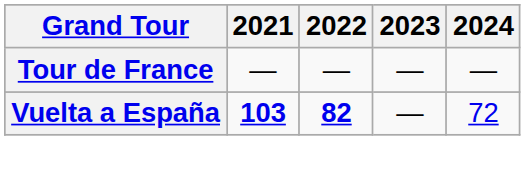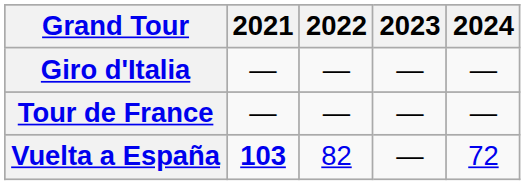+ row: Giro d'Italia | — | — | — | —
Vuelta a España | 2022: bold -> normal
